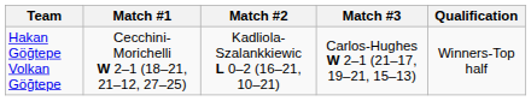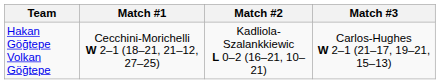- column: Qualification | Winners-Top half
